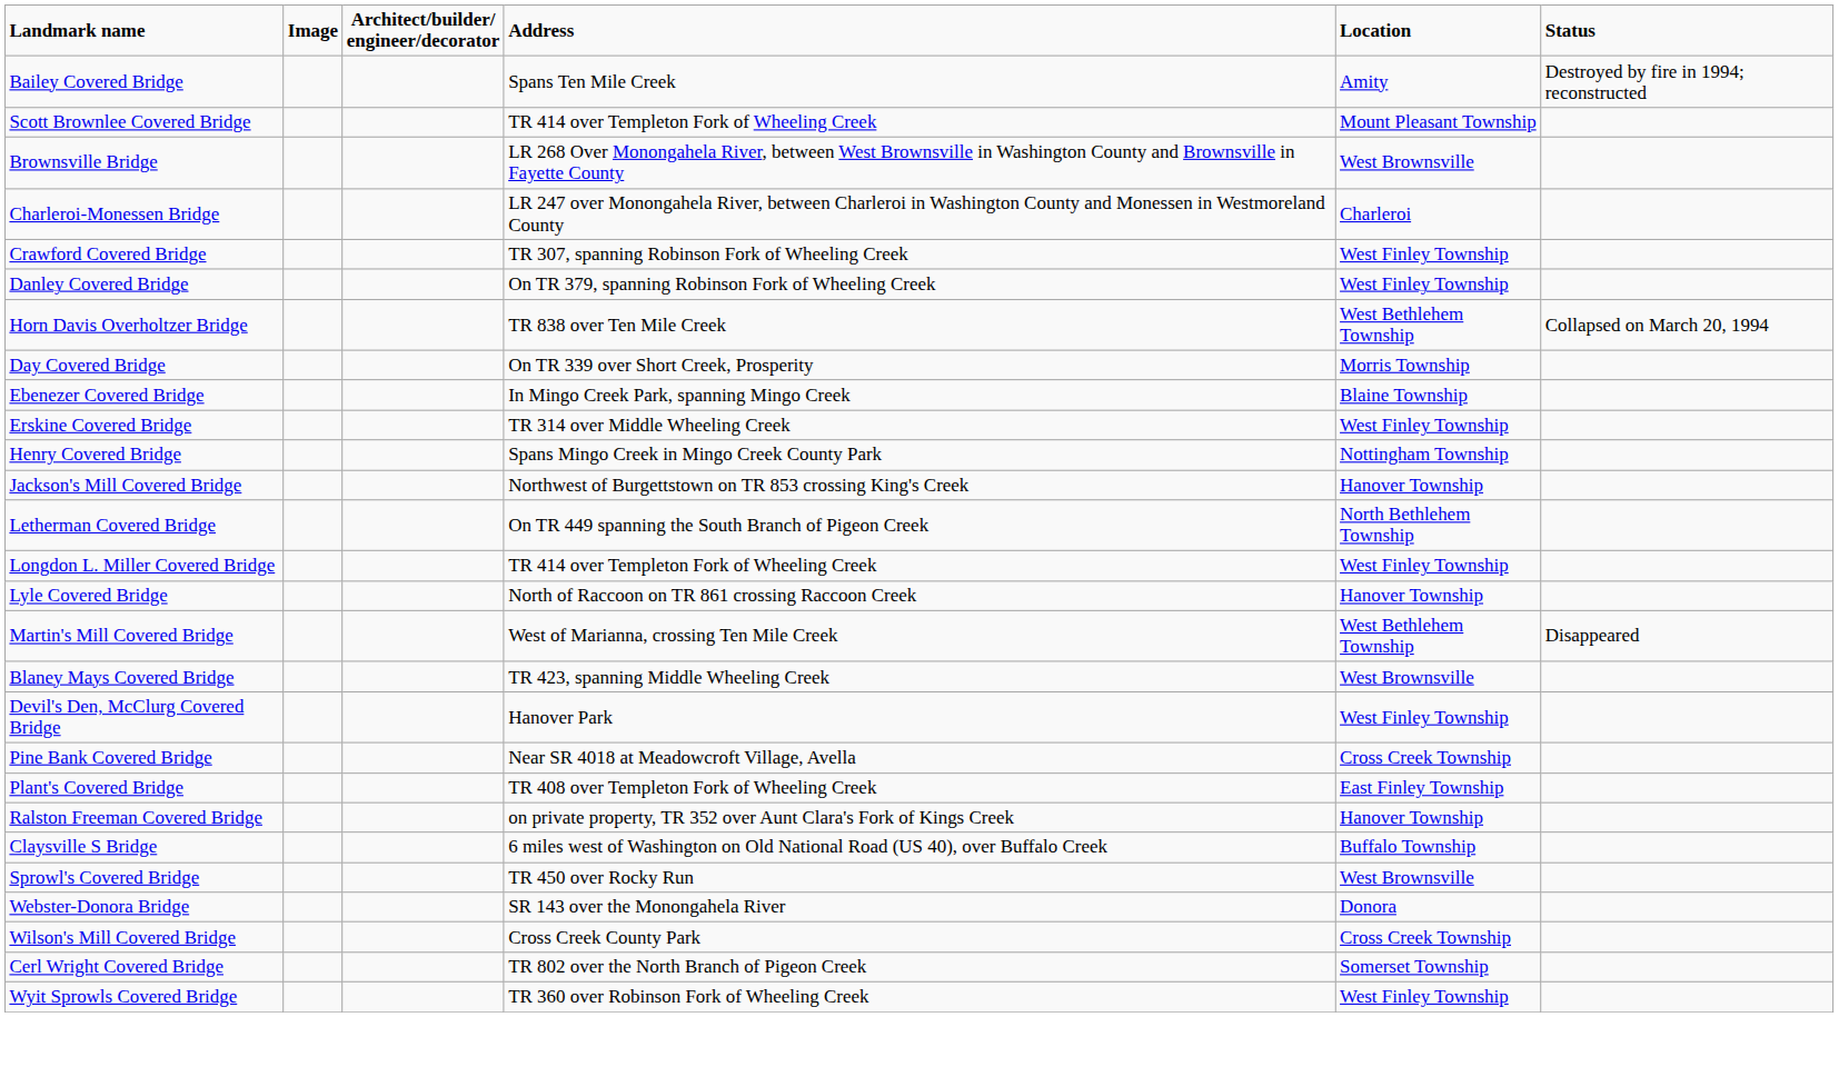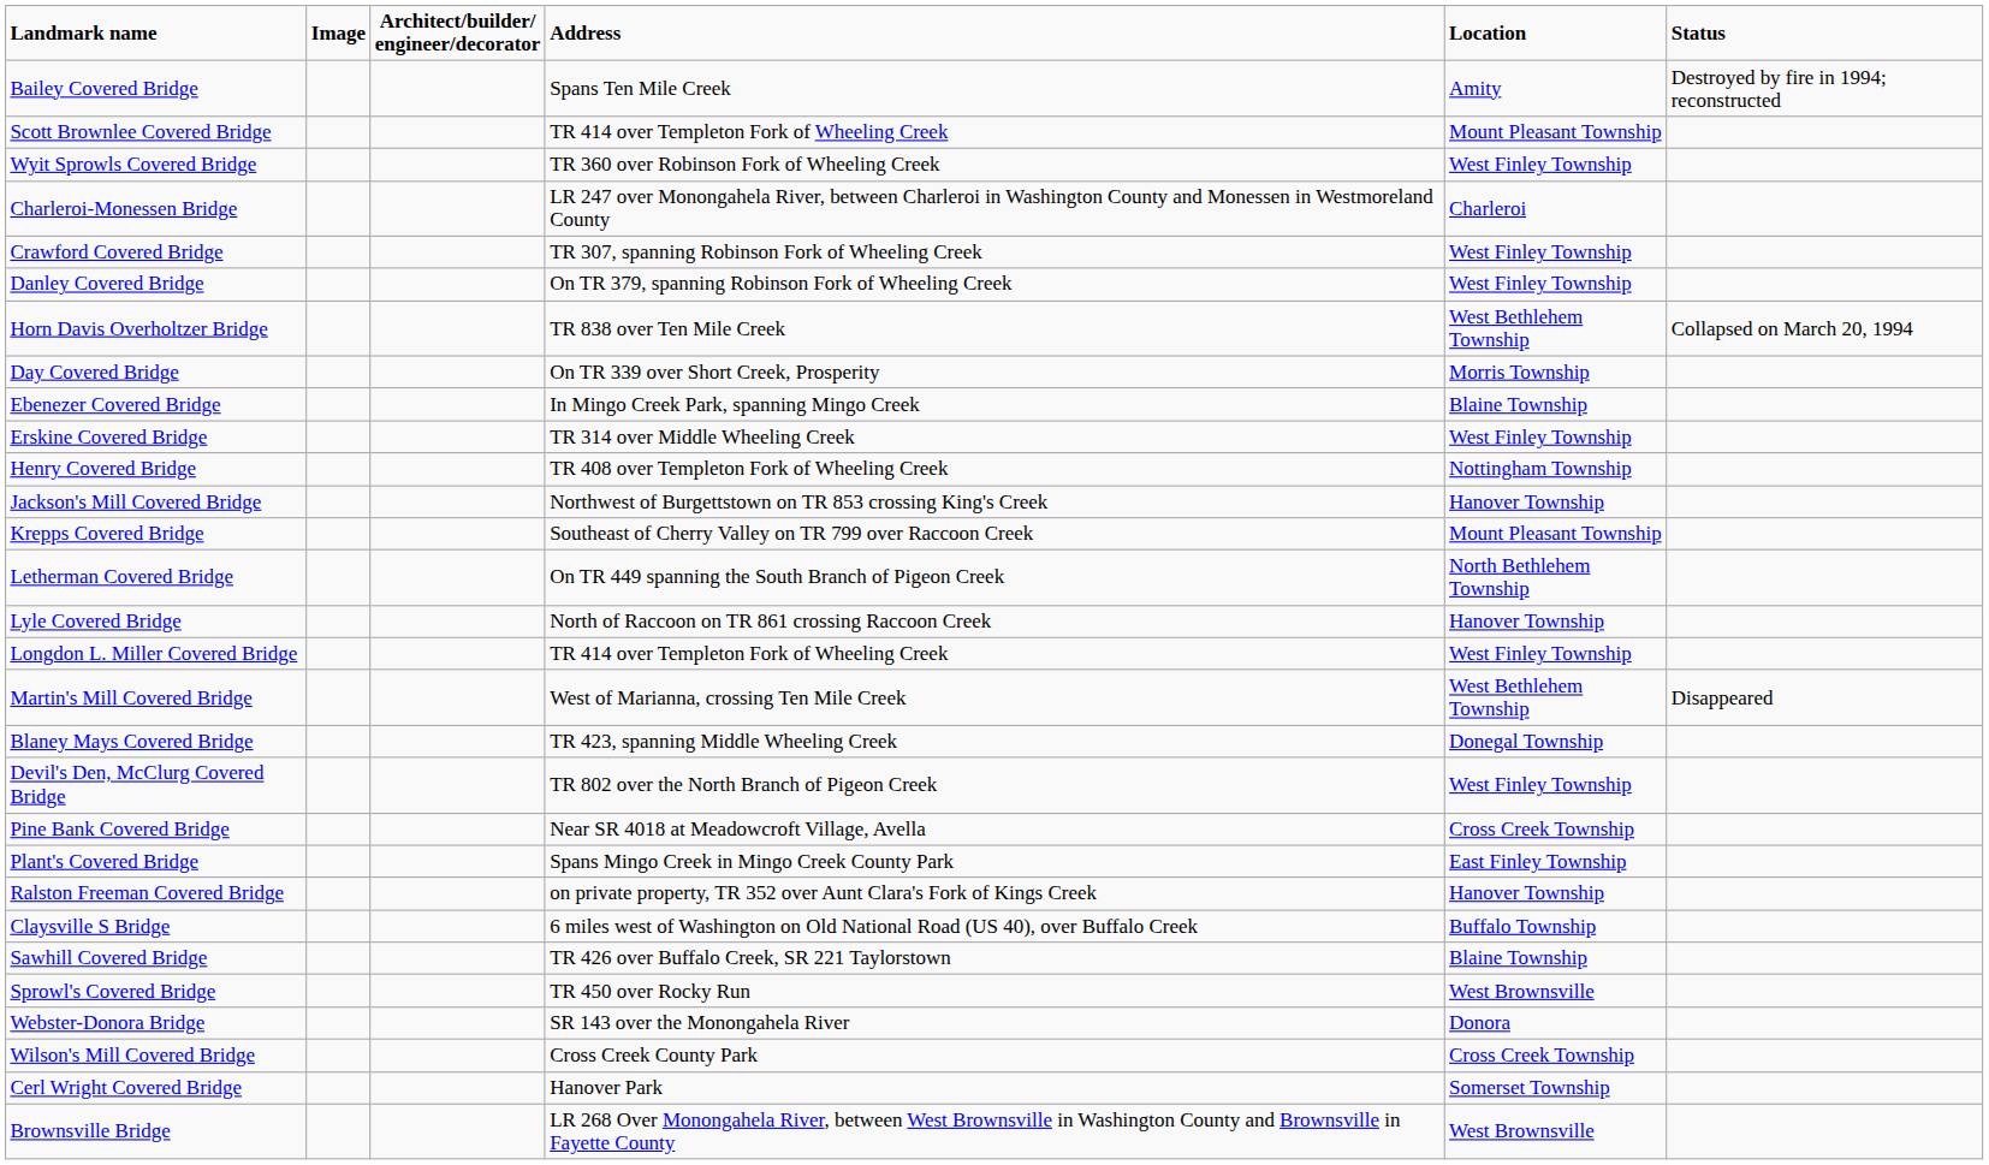rows swapped: Brownsville Bridge <-> Wyit Sprowls Covered Bridge
Henry Covered Bridge | Address: Spans Mingo Creek in Mingo Creek County Park -> TR 408 over Templeton Fork of Wheeling Creek
+ row: Krepps Covered Bridge | Southeast of Cherry Valley on TR 799 over Raccoon Creek | Mount Pleasant Township
rows swapped: Longdon L. Miller Covered Bridge <-> Lyle Covered Bridge
Blaney Mays Covered Bridge | Location: West Brownsville -> Donegal Township
Devil's Den, McClurg Covered Bridge | Address: Hanover Park -> TR 802 over the North Branch of Pigeon Creek
Plant's Covered Bridge | Address: TR 408 over Templeton Fork of Wheeling Creek -> Spans Mingo Creek in Mingo Creek County Park
+ row: Sawhill Covered Bridge | TR 426 over Buffalo Creek, SR 221 Taylorstown | Blaine Township
Cerl Wright Covered Bridge | Address: TR 802 over the North Branch of Pigeon Creek -> Hanover Park
